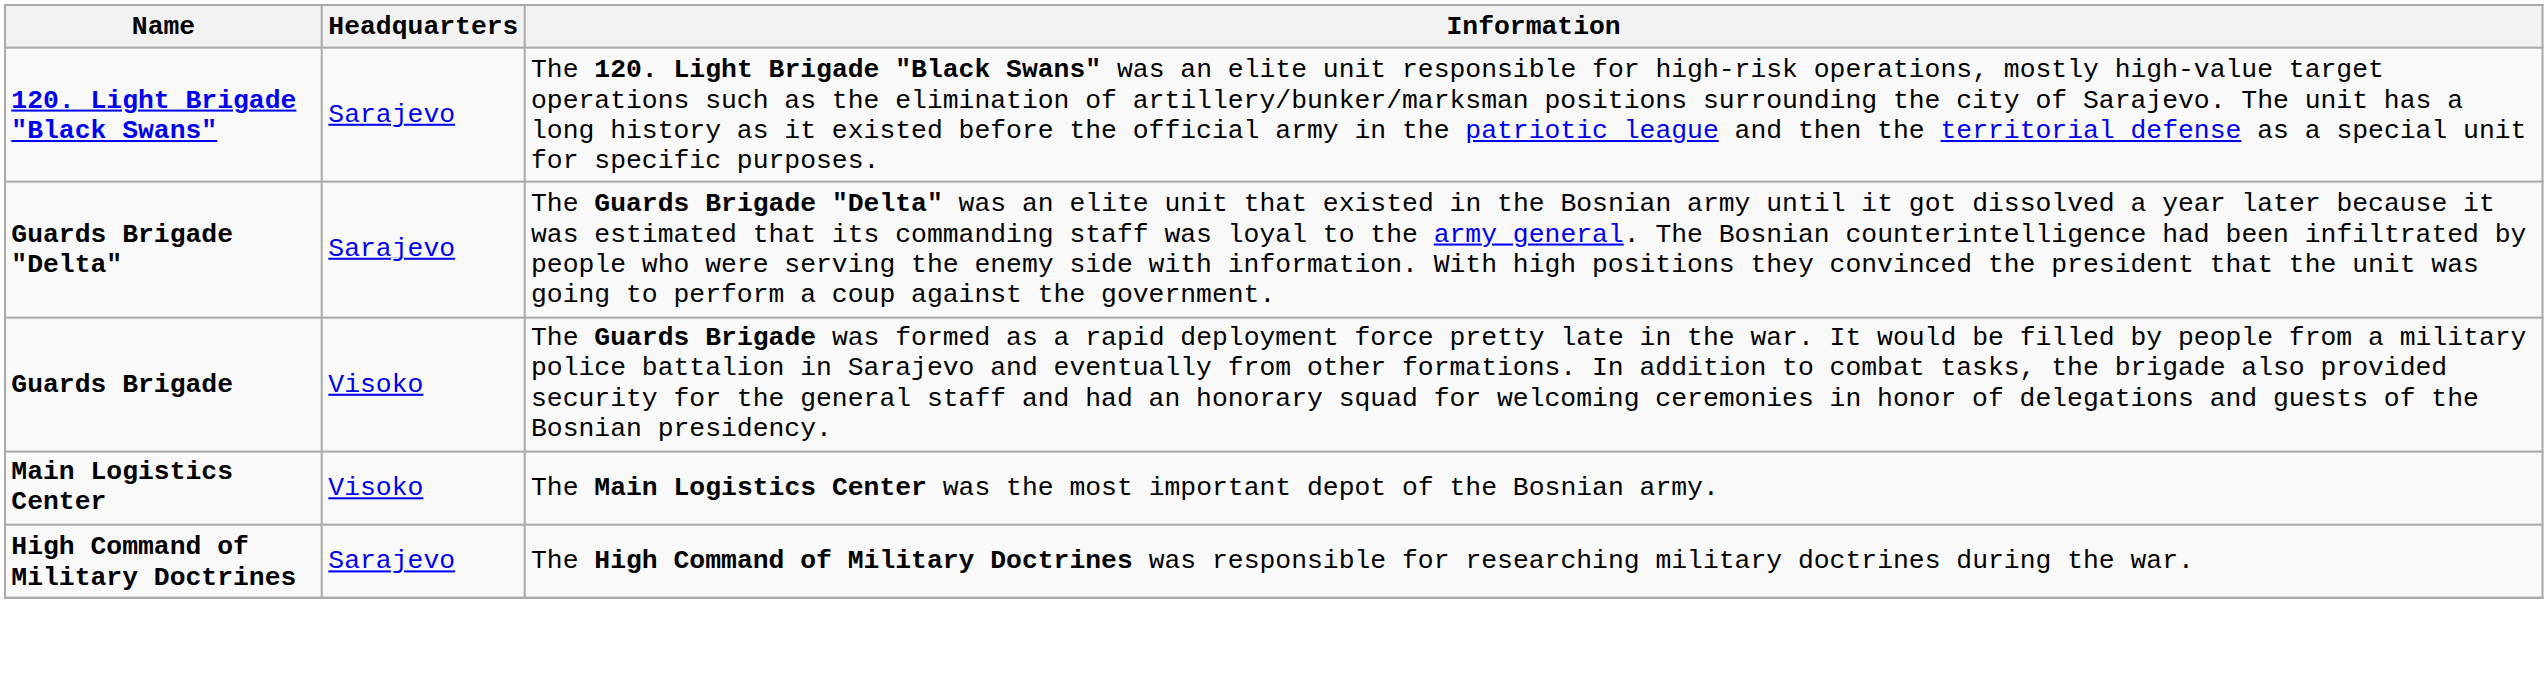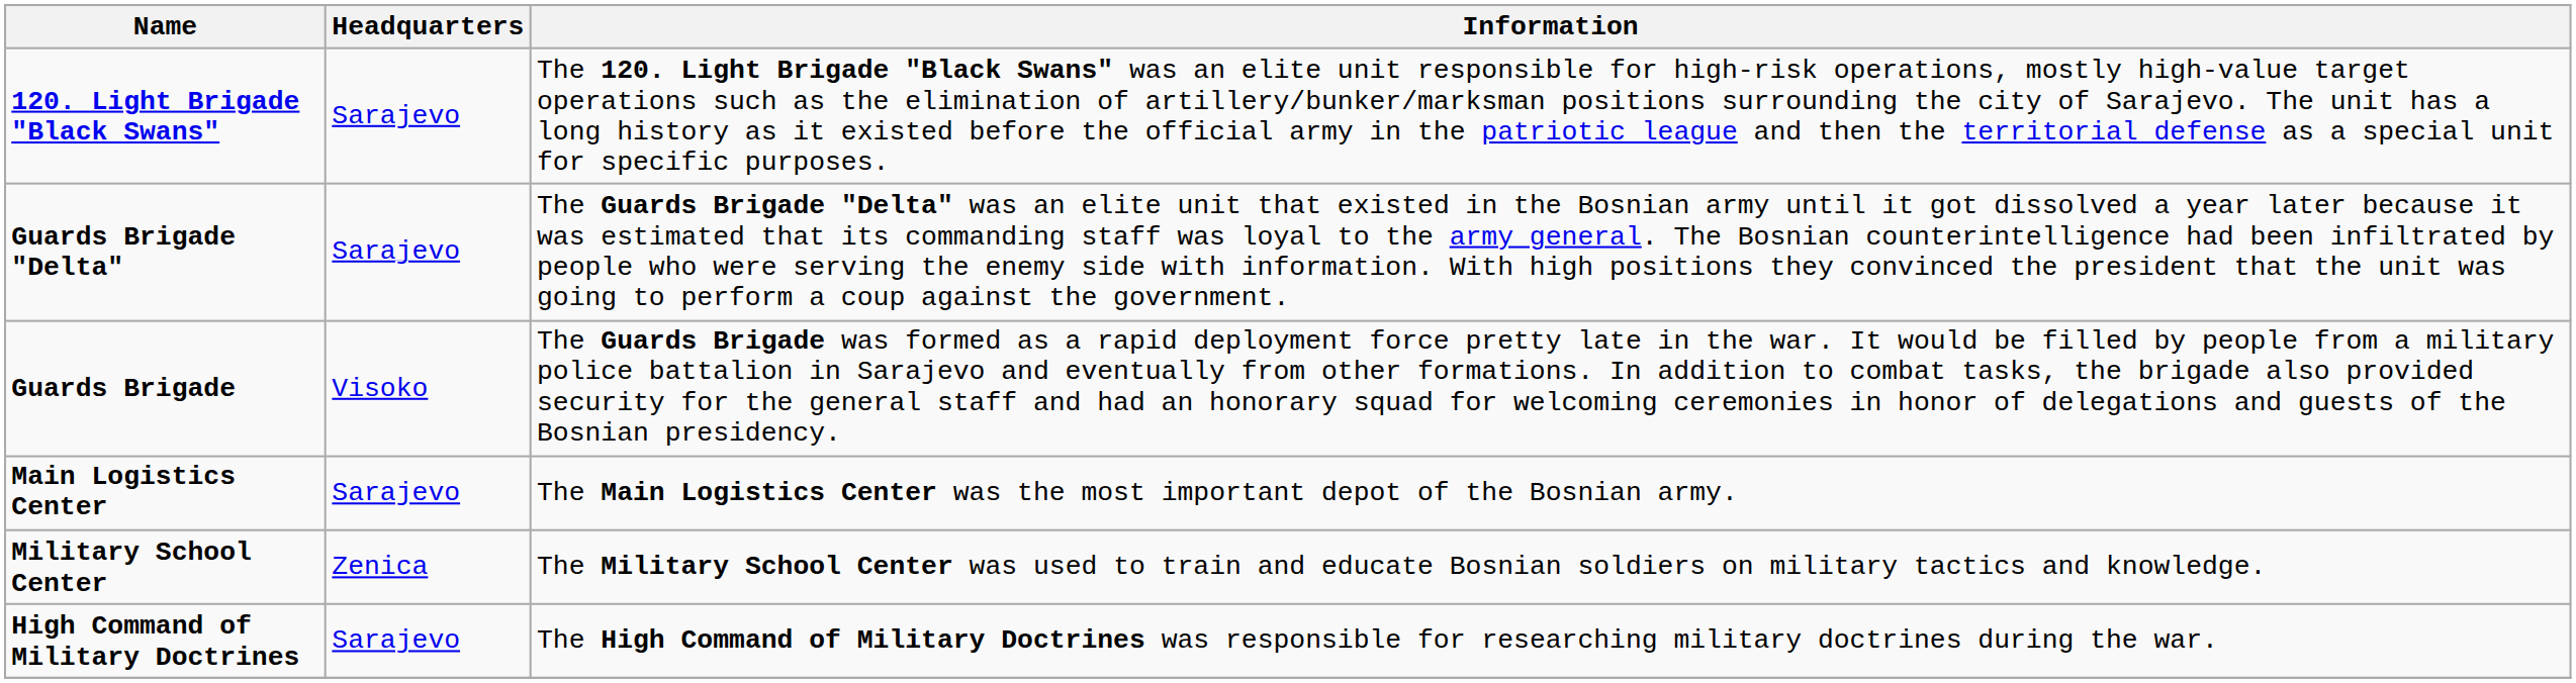Main Logistics Center | Headquarters: Visoko -> Sarajevo
+ row: Military School Center | Zenica | The Military School Center was used to train and educate Bosnian soldiers on military tactics and knowledge.
